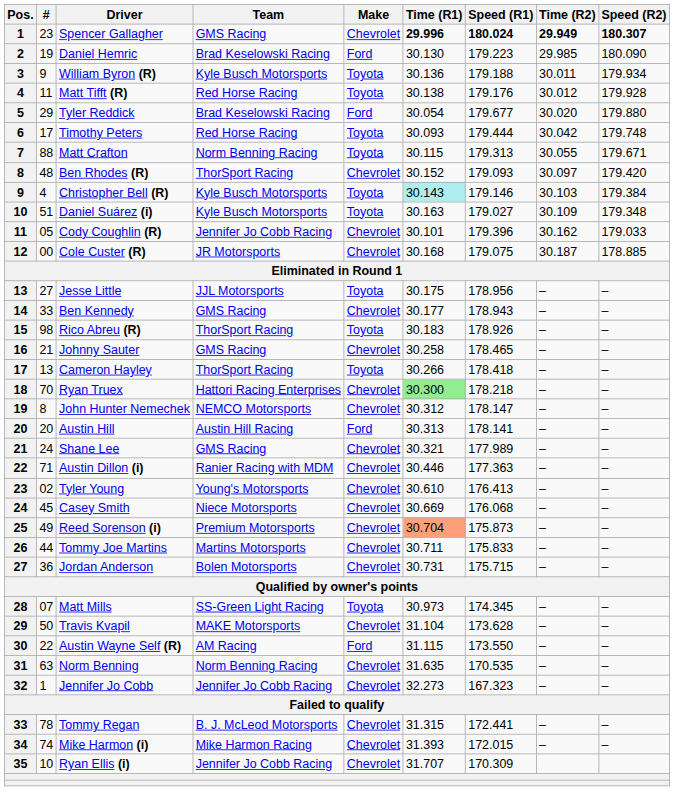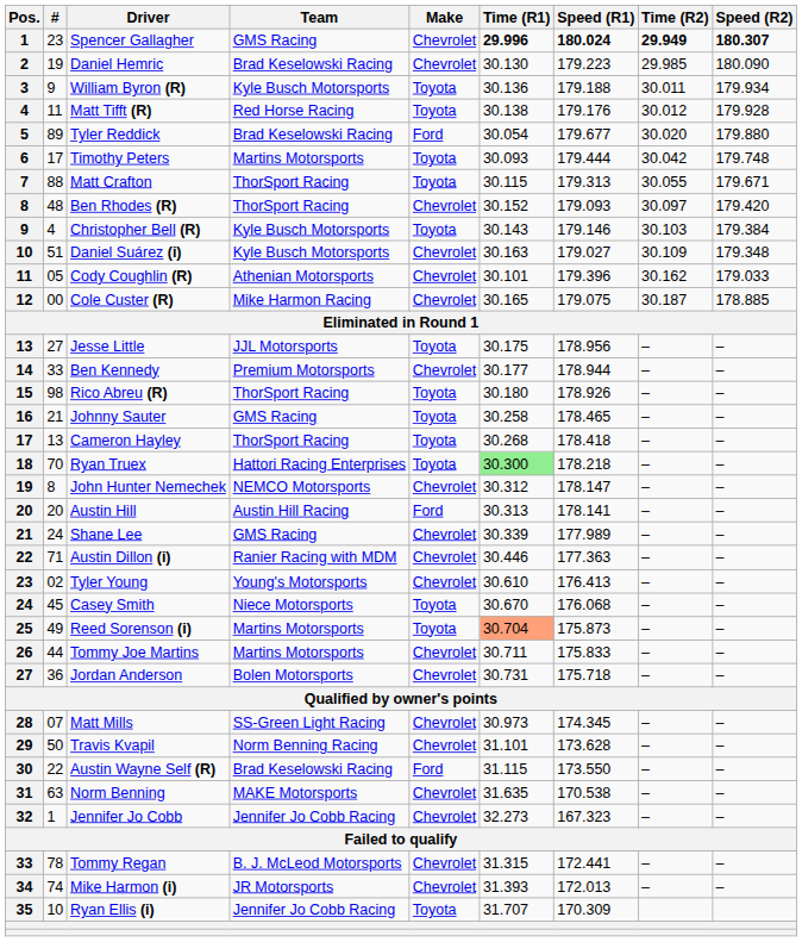Daniel Hemric | Make: Ford -> Chevrolet
Tyler Reddick | #: 29 -> 89
Timothy Peters | Team: Red Horse Racing -> Martins Motorsports
Matt Crafton | Team: Norm Benning Racing -> ThorSport Racing
Christopher Bell (R) | Time (R1): paleturquoise background -> no background
Daniel Suárez (i) | Make: Toyota -> Chevrolet
Cody Coughlin (R) | Team: Jennifer Jo Cobb Racing -> Athenian Motorsports
Cole Custer (R) | Team: JR Motorsports -> Mike Harmon Racing
Cole Custer (R) | Time (R1): 30.168 -> 30.165
Ben Kennedy | Team: GMS Racing -> Premium Motorsports
Ben Kennedy | Speed (R1): 178.943 -> 178.944
Rico Abreu (R) | Time (R1): 30.183 -> 30.180
Johnny Sauter | Make: Chevrolet -> Toyota
Cameron Hayley | Time (R1): 30.266 -> 30.268
Ryan Truex | Make: Chevrolet -> Toyota
Shane Lee | Time (R1): 30.321 -> 30.339
Casey Smith | Make: Chevrolet -> Toyota
Casey Smith | Time (R1): 30.669 -> 30.670
Reed Sorenson (i) | Team: Premium Motorsports -> Martins Motorsports
Reed Sorenson (i) | Make: Chevrolet -> Toyota
Jordan Anderson | Speed (R1): 175.715 -> 175.718
Matt Mills | Make: Toyota -> Chevrolet
Travis Kvapil | Team: MAKE Motorsports -> Norm Benning Racing
Travis Kvapil | Time (R1): 31.104 -> 31.101
Austin Wayne Self (R) | Team: AM Racing -> Brad Keselowski Racing
Norm Benning | Team: Norm Benning Racing -> MAKE Motorsports
Norm Benning | Speed (R1): 170.535 -> 170.538
Mike Harmon (i) | Team: Mike Harmon Racing -> JR Motorsports
Mike Harmon (i) | Speed (R1): 172.015 -> 172.013
Ryan Ellis (i) | Make: Chevrolet -> Toyota
